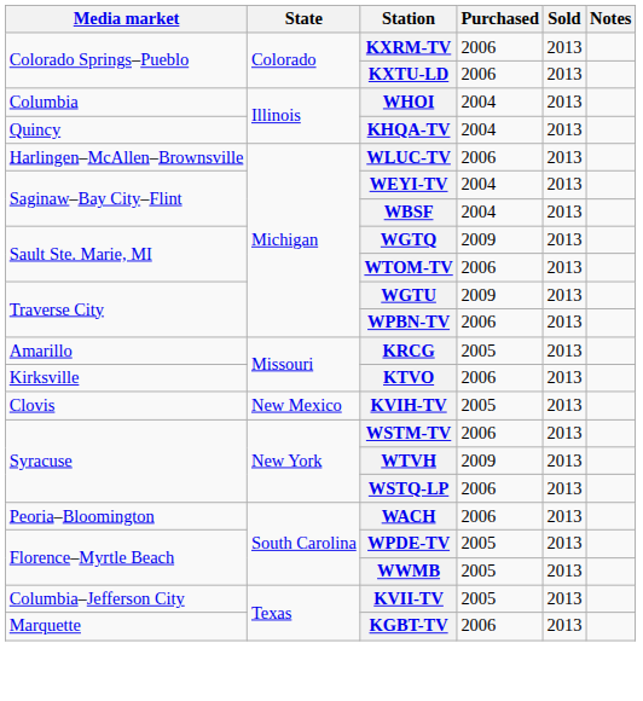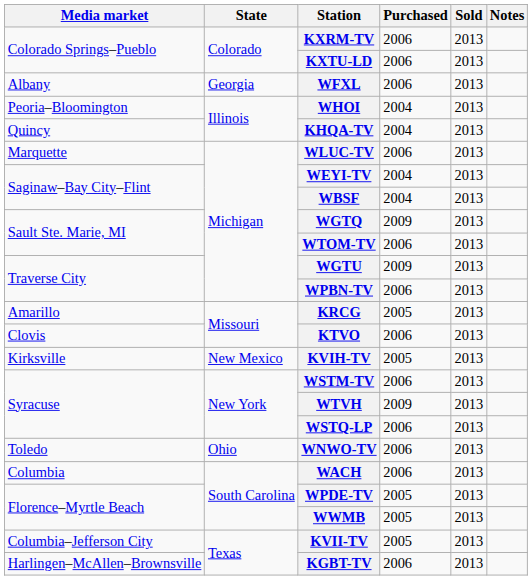+ row: Albany | Georgia | WFXL | 2006 | 2013
WHOI | Media market: Columbia -> Peoria–Bloomington
WLUC-TV | Media market: Harlingen–McAllen–Brownsville -> Marquette
KTVO | Media market: Kirksville -> Clovis
KVIH-TV | Media market: Clovis -> Kirksville
+ row: Toledo | Ohio | WNWO-TV | 2006 | 2013
WACH | Media market: Peoria–Bloomington -> Columbia
KGBT-TV | Media market: Marquette -> Harlingen–McAllen–Brownsville
